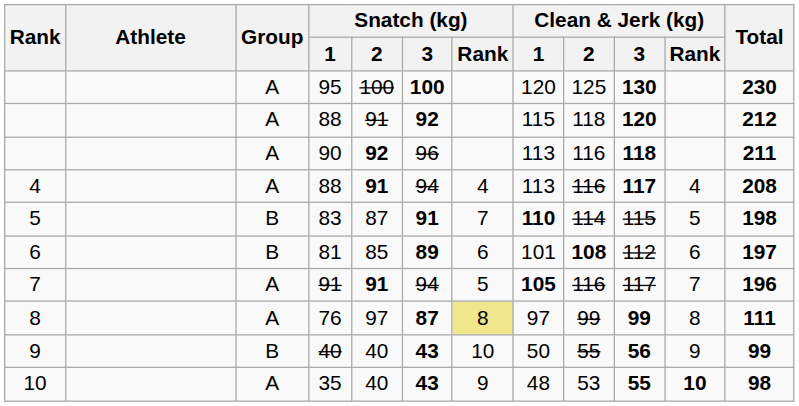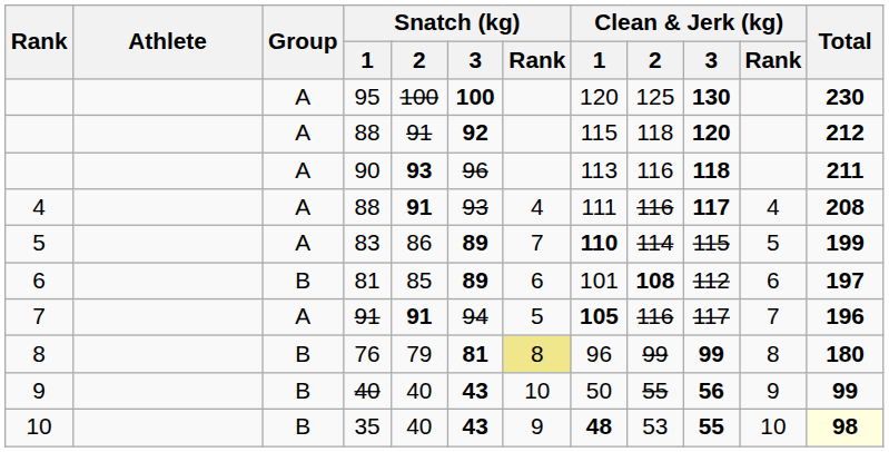90 | Snatch (kg) / 2: 92 -> 93
4 / 88 | Snatch (kg) / 3: 94 -> 93
4 / 88 | Clean & Jerk (kg) / 1: 113 -> 111
83 | Group: B -> A
83 | Snatch (kg) / 2: 87 -> 86
83 | Snatch (kg) / 3: 91 -> 89
83 | Total: 198 -> 199
76 | Group: A -> B
76 | Snatch (kg) / 2: 97 -> 79
76 | Snatch (kg) / 3: 87 -> 81
76 | Clean & Jerk (kg) / 1: 97 -> 96
76 | Total: 111 -> 180
35 | Group: A -> B
35 | Clean & Jerk (kg) / 1: normal -> bold
35 | Clean & Jerk (kg) / Rank: bold -> normal
35 | Total: no background -> lightyellow background
